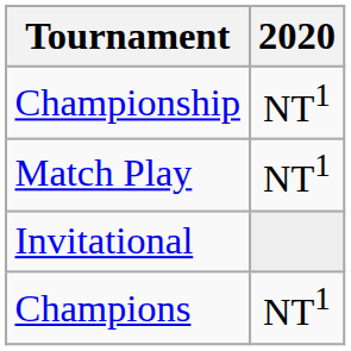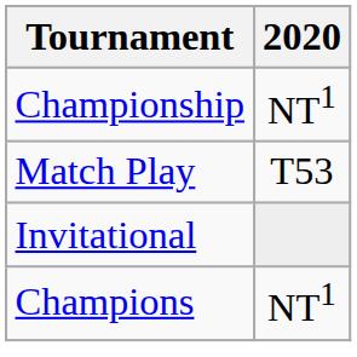Match Play | 2020: NT1 -> T53
